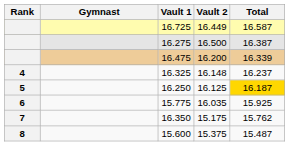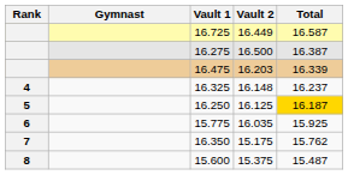16.475 | Vault 2: 16.200 -> 16.203
